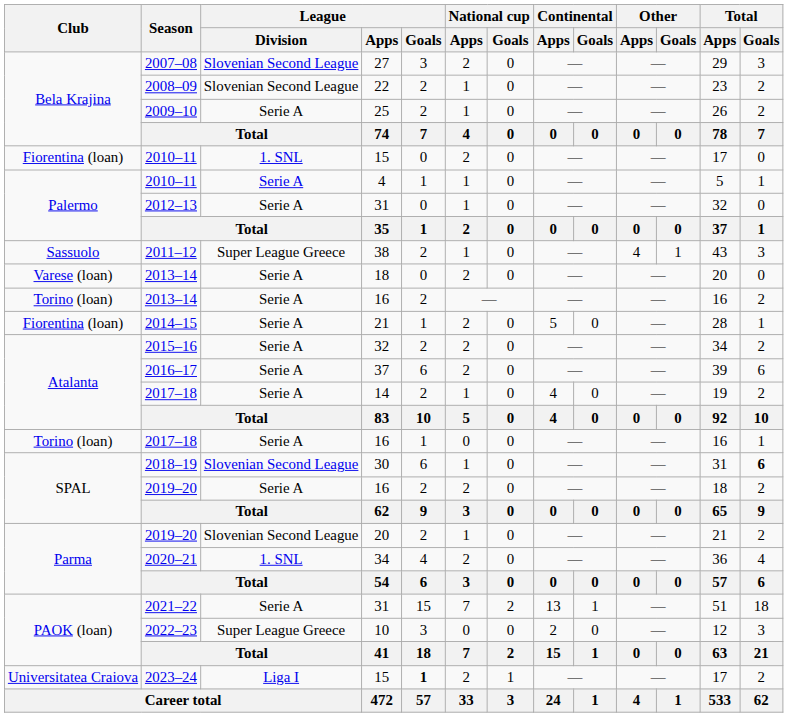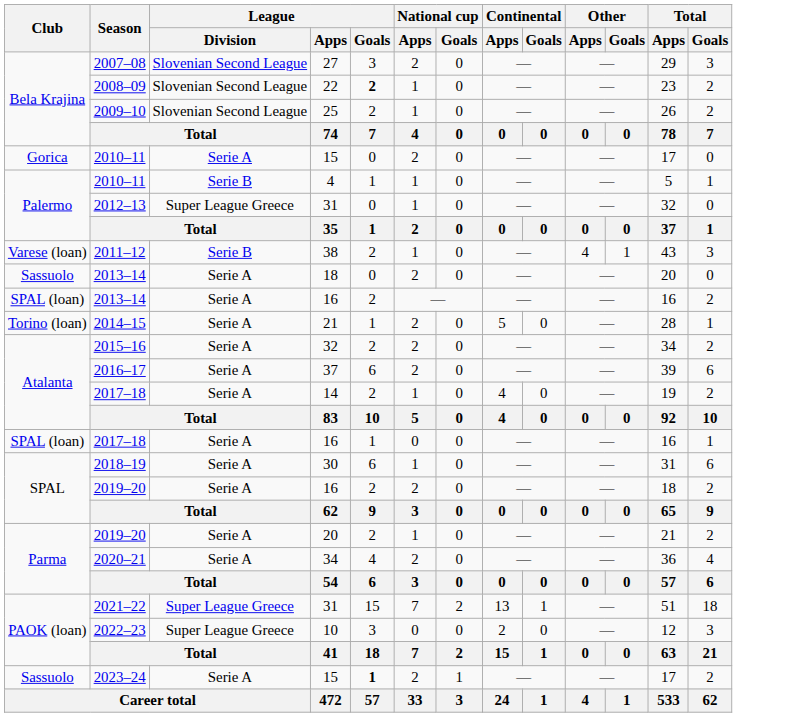2008–09 | League / Goals: normal -> bold
2009–10 | League / Division: Serie A -> Slovenian Second League
2010–11 / 15 | Club: Fiorentina (loan) -> Gorica
2010–11 / 15 | League / Division: 1. SNL -> Serie A
2010–11 / 4 | League / Division: Serie A -> Serie B
2012–13 | League / Division: Serie A -> Super League Greece
2011–12 | Club: Sassuolo -> Varese (loan)
2011–12 | League / Division: Super League Greece -> Serie B
2013–14 / 18 | Club: Varese (loan) -> Sassuolo
2013–14 / 16 | Club: Torino (loan) -> SPAL (loan)
2014–15 | Club: Fiorentina (loan) -> Torino (loan)
2017–18 / 16 | Club: Torino (loan) -> SPAL (loan)
2018–19 | League / Division: Slovenian Second League -> Serie A
2018–19 | Total / Goals: bold -> normal
2019–20 / 20 | League / Division: Slovenian Second League -> Serie A
2020–21 | League / Division: 1. SNL -> Serie A
2021–22 | League / Division: Serie A -> Super League Greece
2023–24 | Club: Universitatea Craiova -> Sassuolo
2023–24 | League / Division: Liga I -> Serie A
